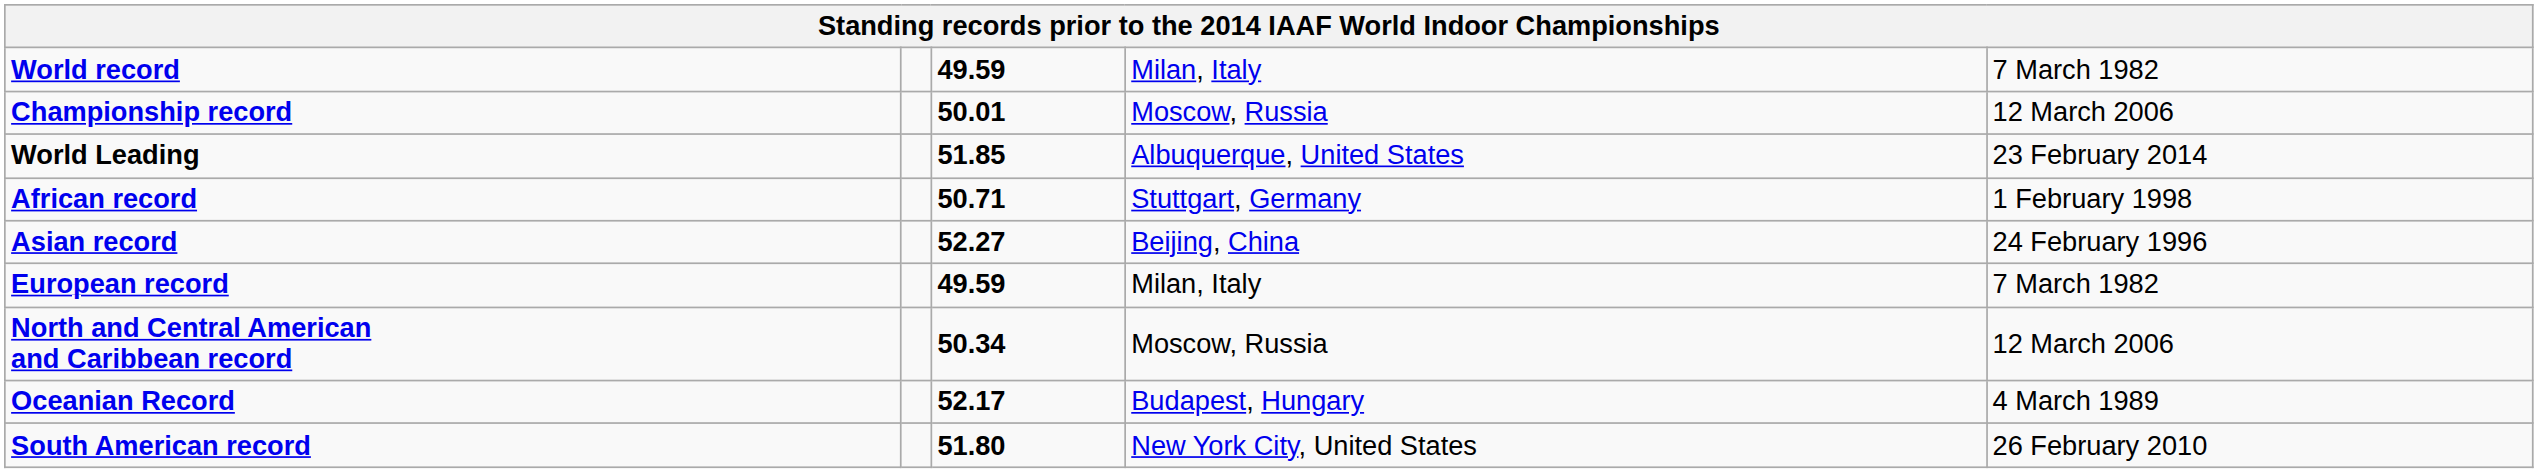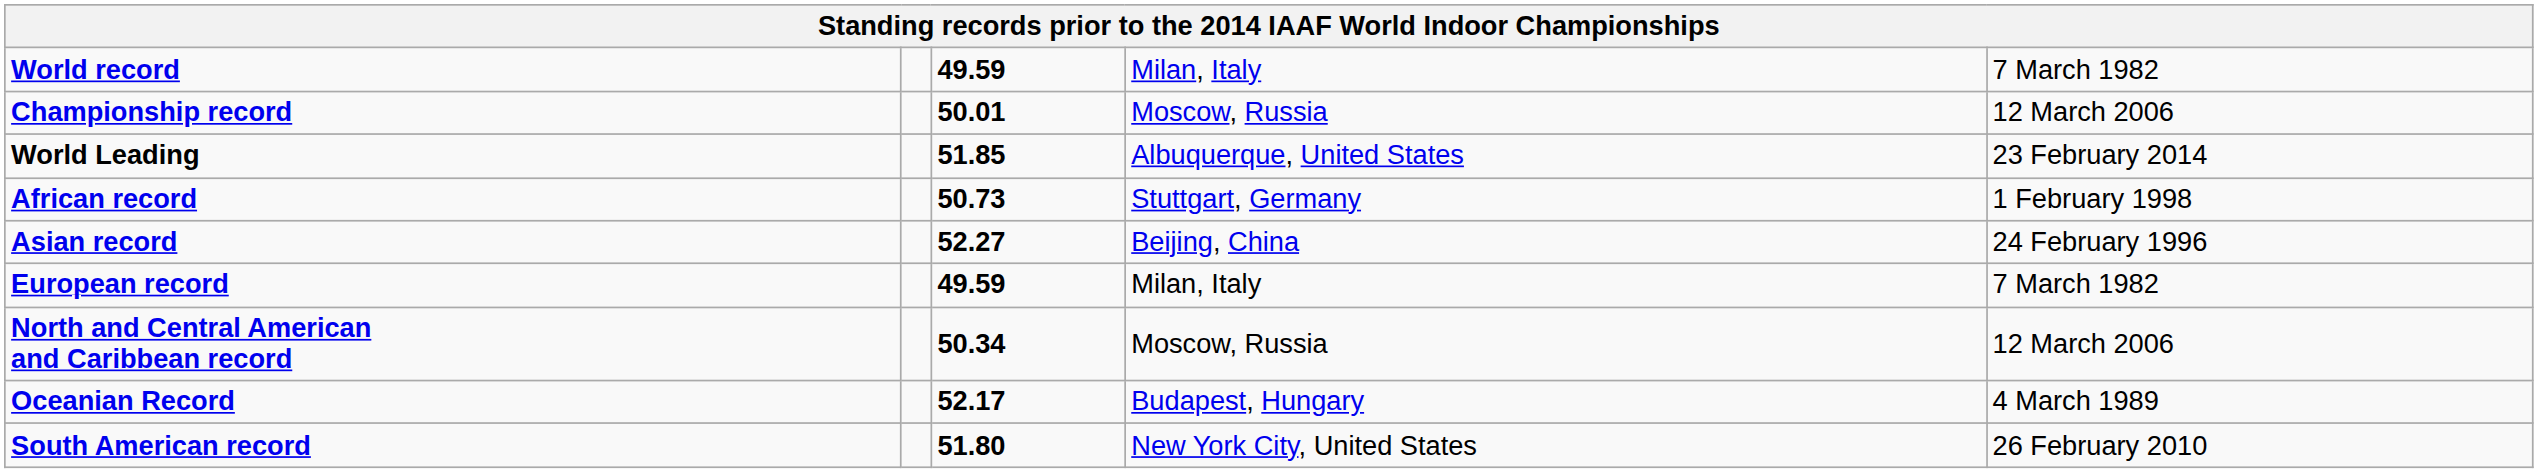African record | column 3: 50.71 -> 50.73
